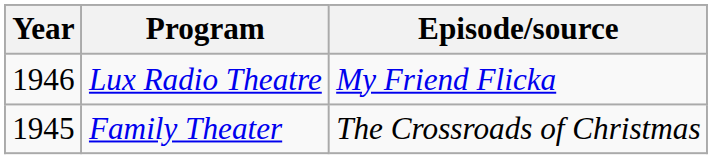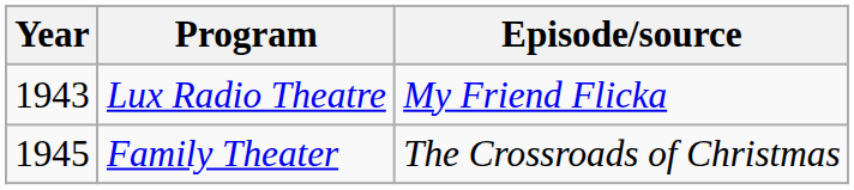Lux Radio Theatre | Year: 1946 -> 1943
